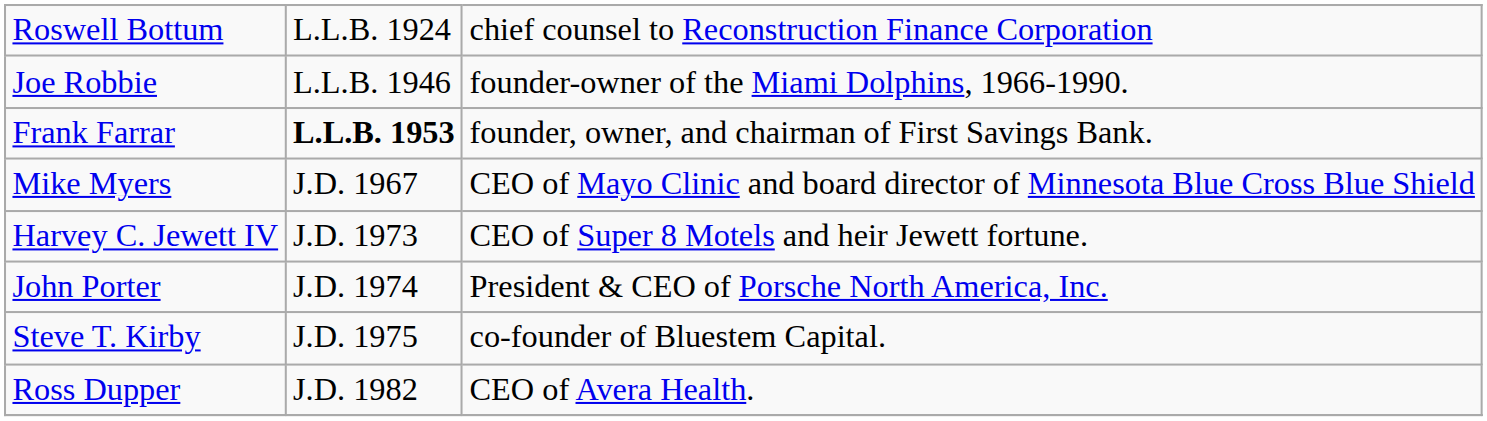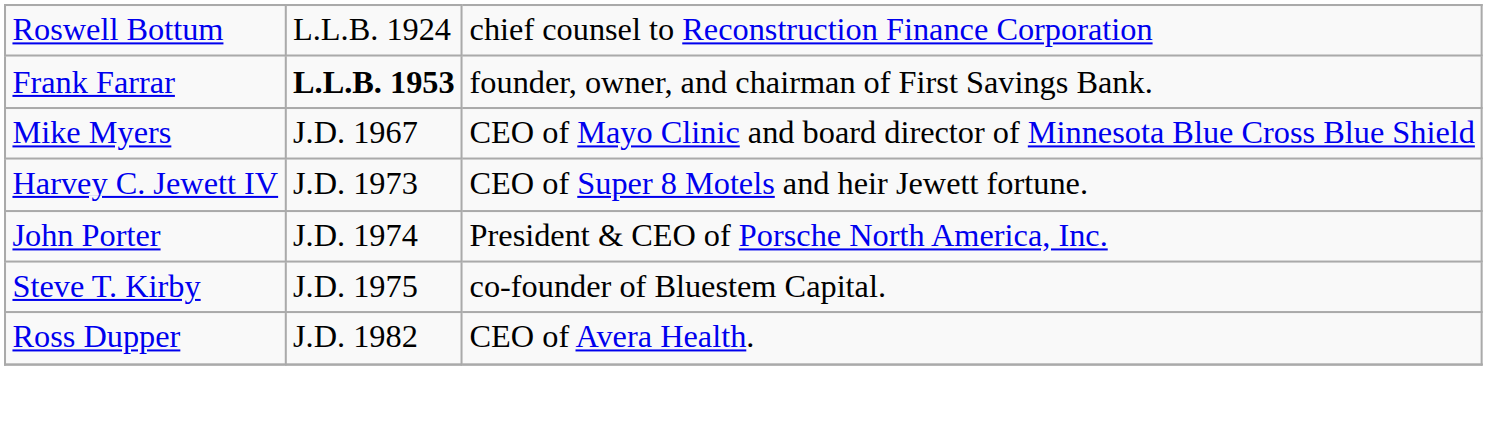- row: Joe Robbie | L.L.B. 1946 | founder-owner of the Miami Dolphins, 1966-1990.
